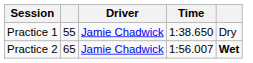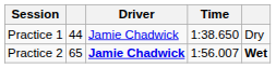Practice 1 | column 2: 55 -> 44
Practice 2 | Driver: normal -> bold
